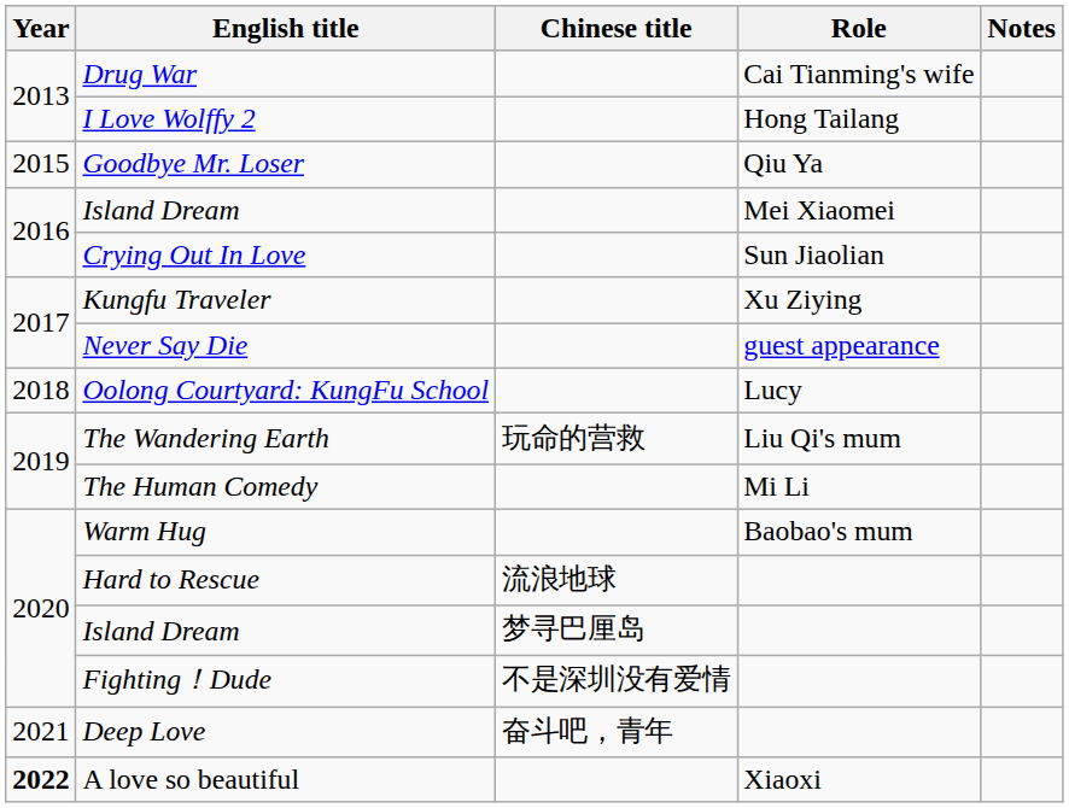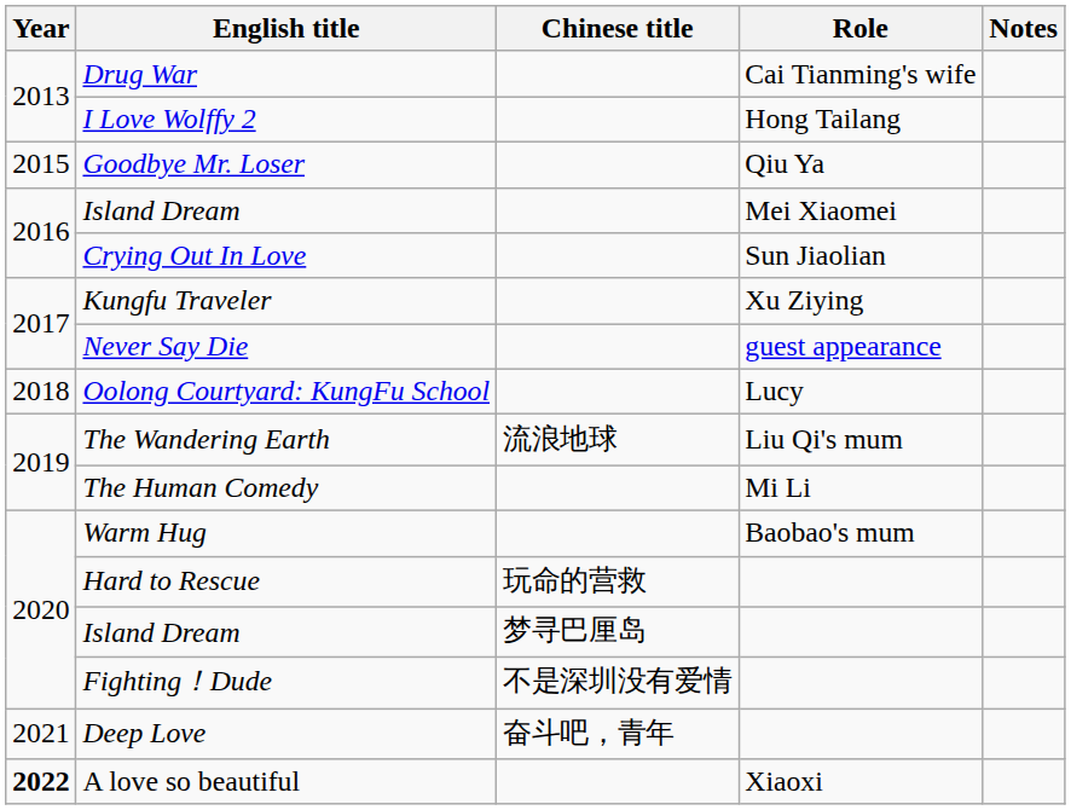The Wandering Earth | Chinese title: 玩命的营救 -> 流浪地球
Hard to Rescue | Chinese title: 流浪地球 -> 玩命的营救
